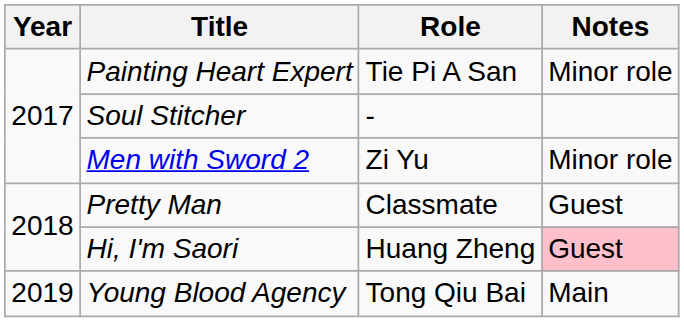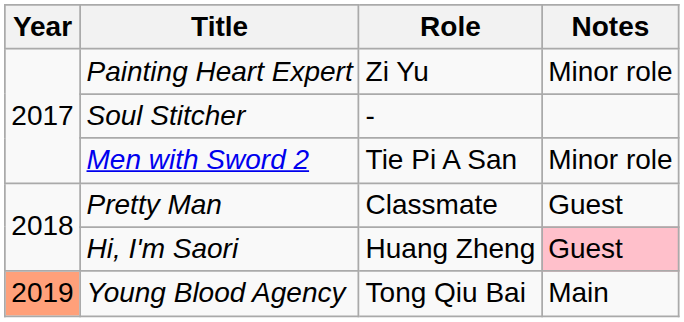Painting Heart Expert | Role: Tie Pi A San -> Zi Yu
Men with Sword 2 | Role: Zi Yu -> Tie Pi A San
Young Blood Agency | Year: no background -> lightsalmon background
